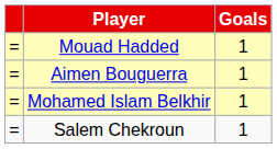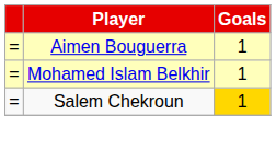- row: = | Mouad Hadded | 1
Salem Chekroun | Goals: no background -> gold background
